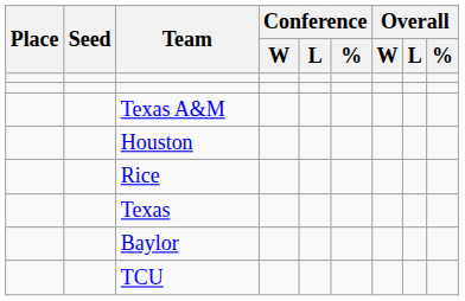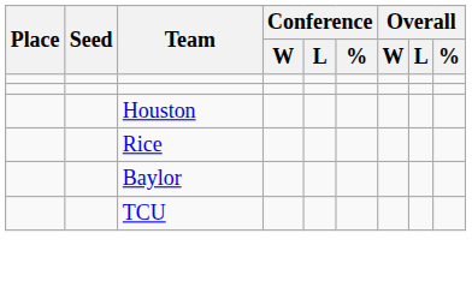- row: Texas A&M
- row: Texas
